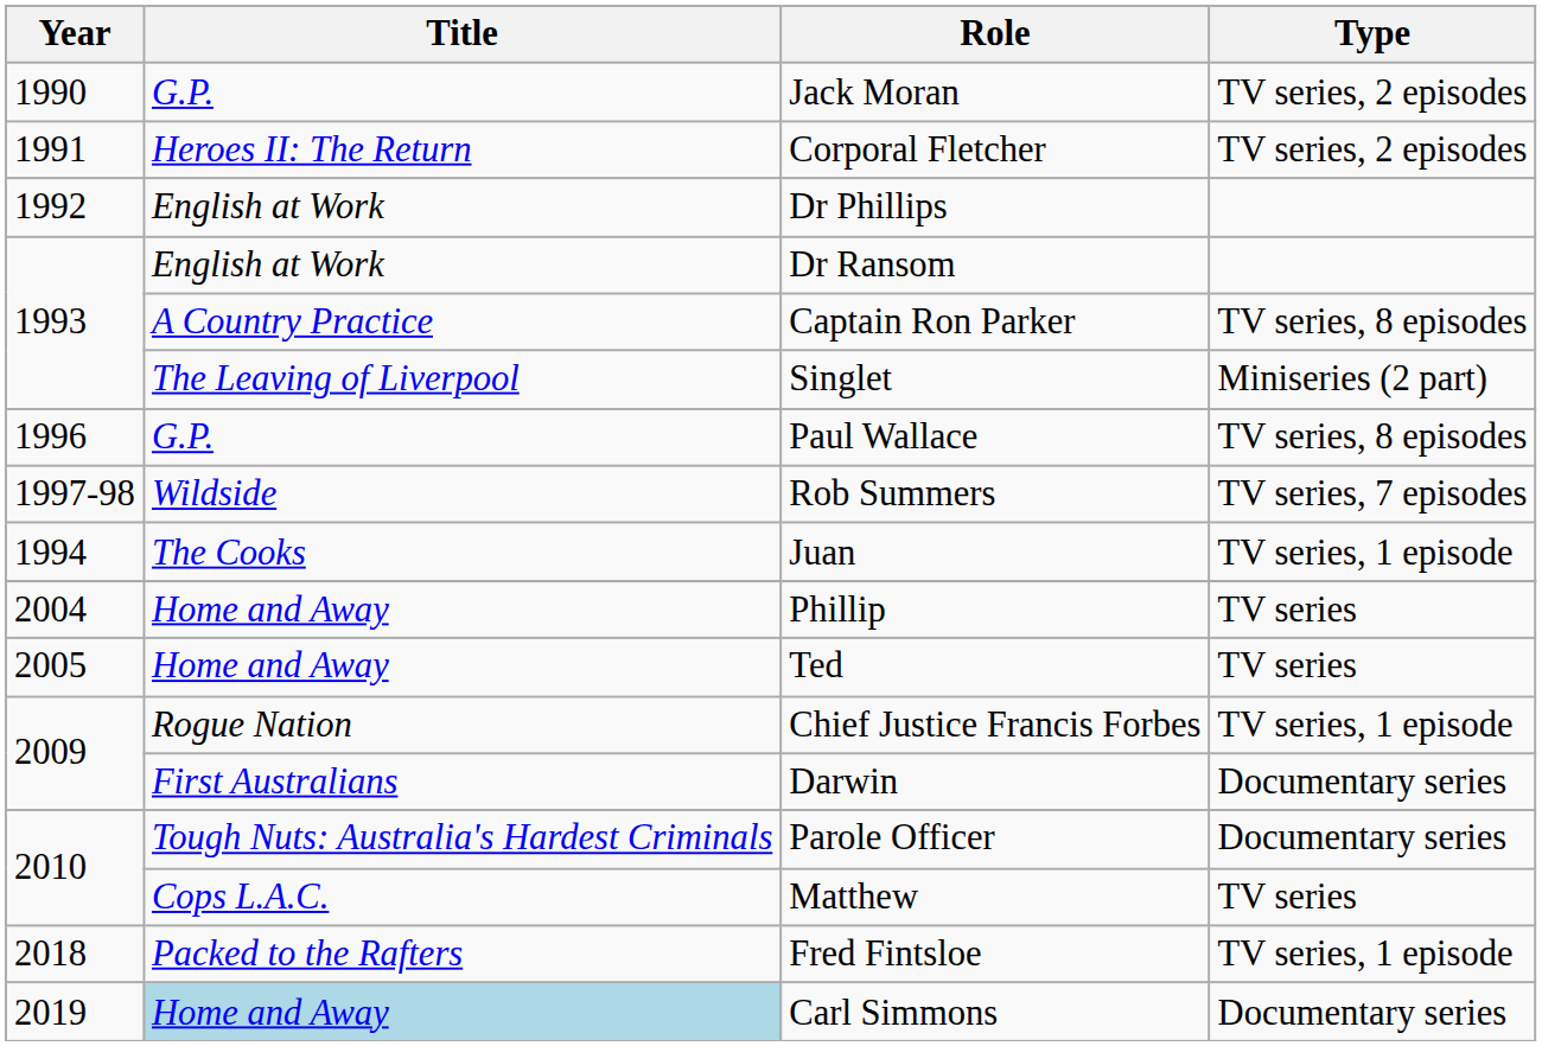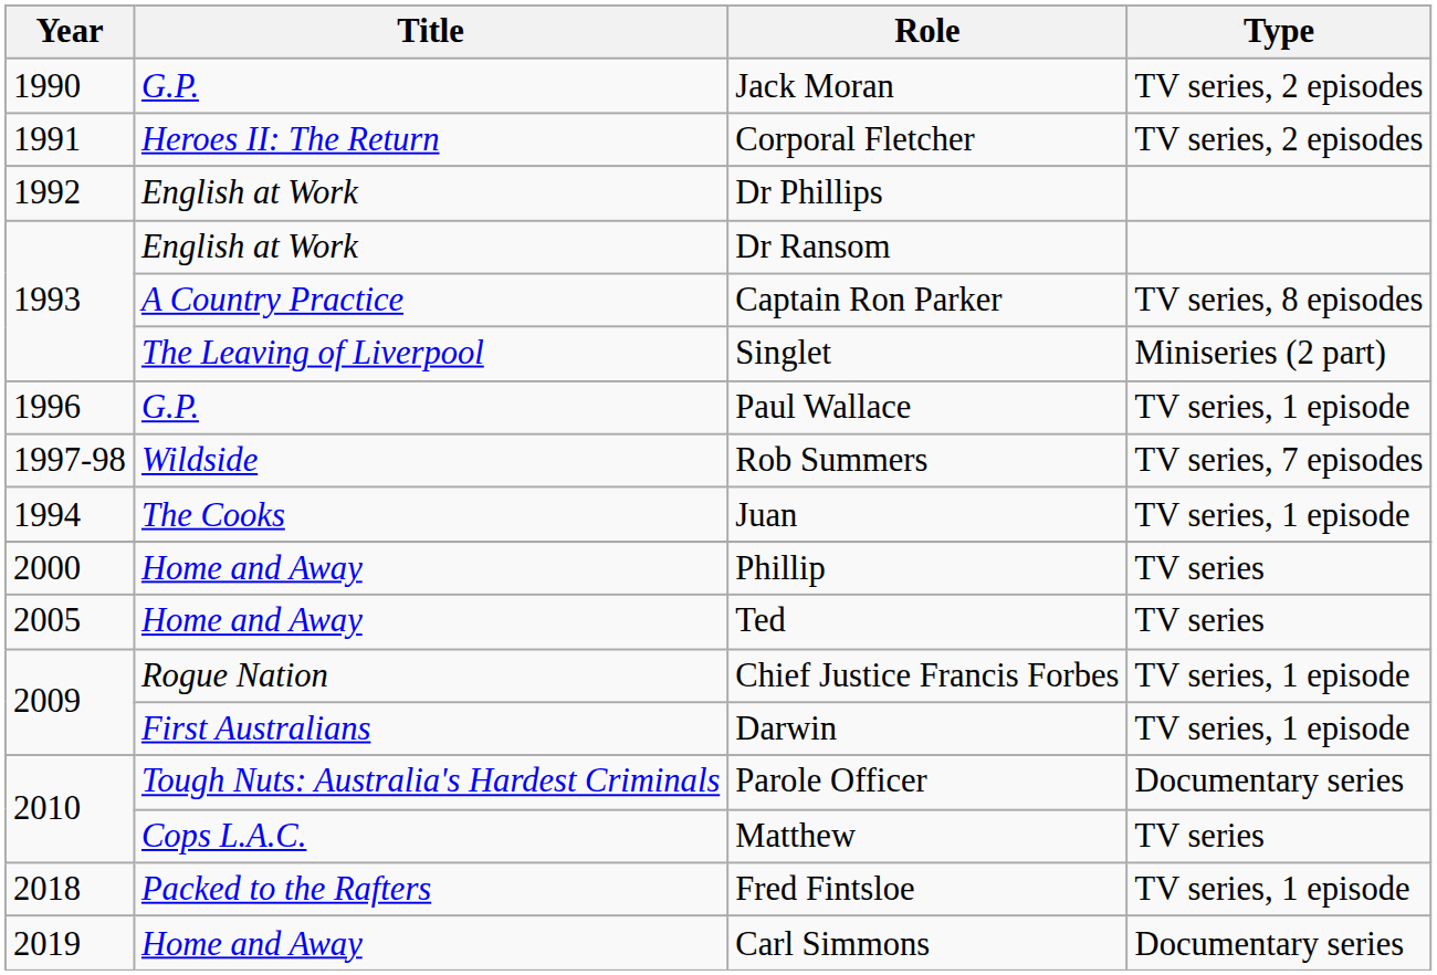Paul Wallace | Type: TV series, 8 episodes -> TV series, 1 episode
Phillip | Year: 2004 -> 2000
Darwin | Type: Documentary series -> TV series, 1 episode
Carl Simmons | Title: lightblue background -> no background
